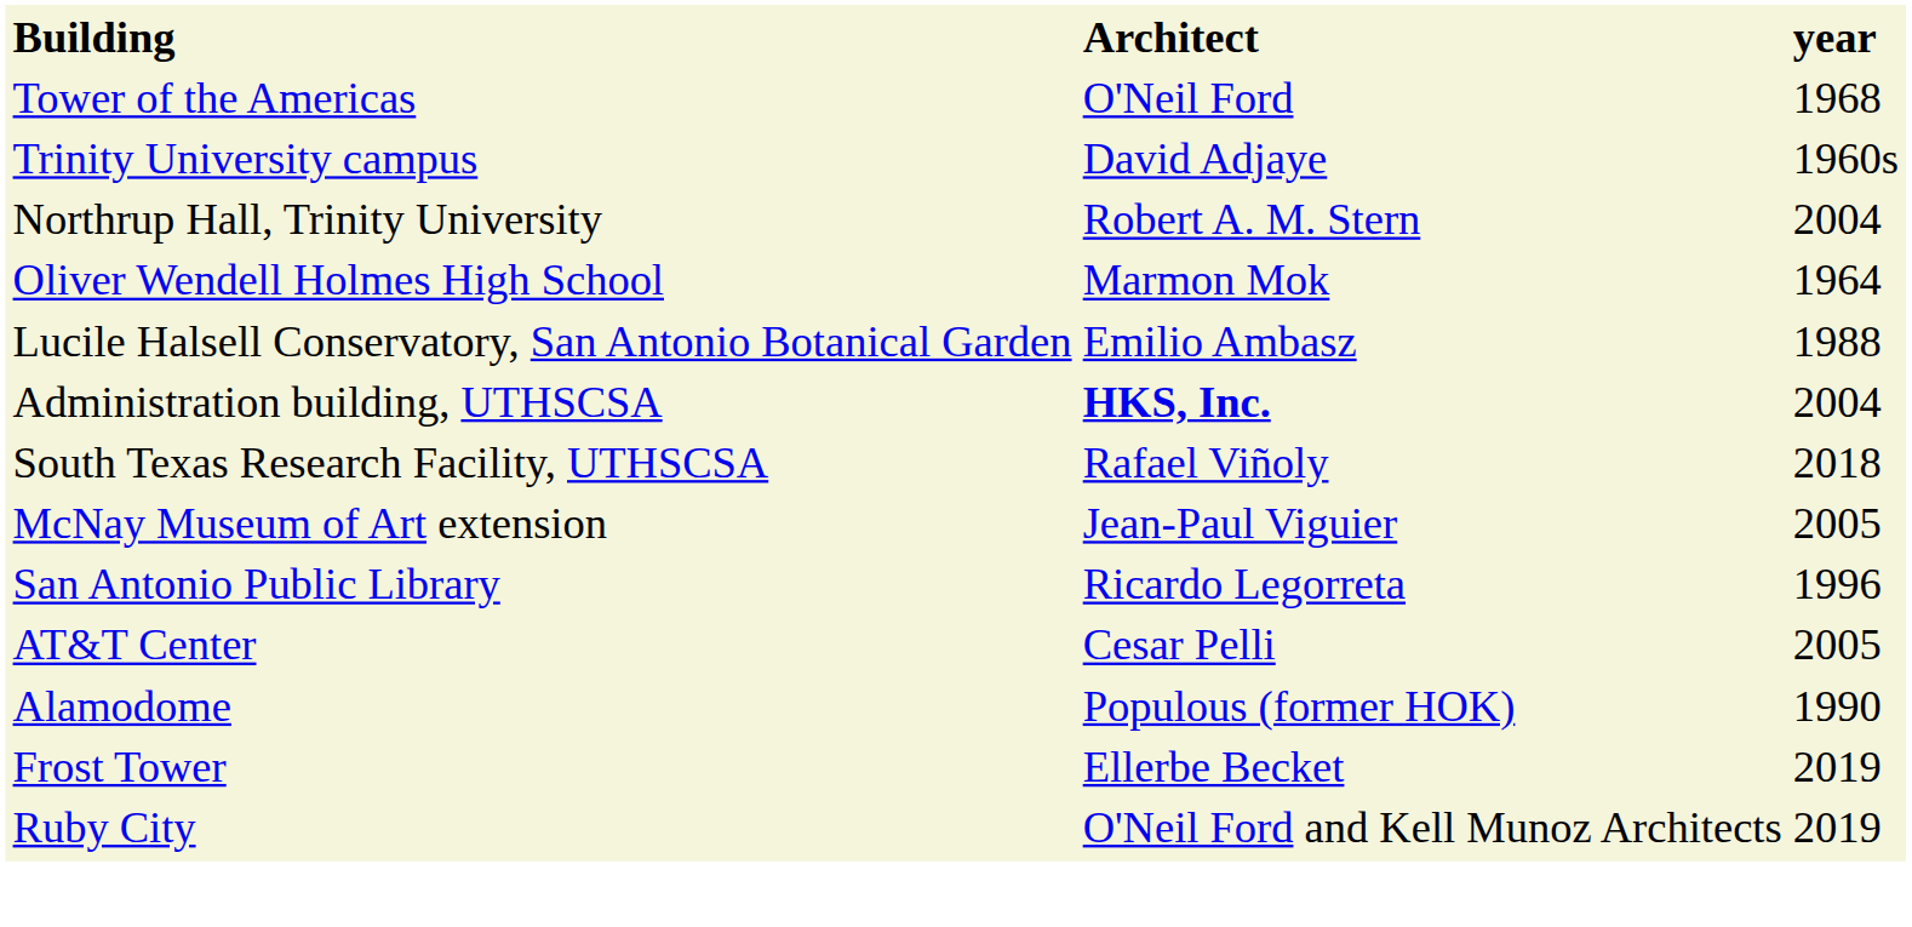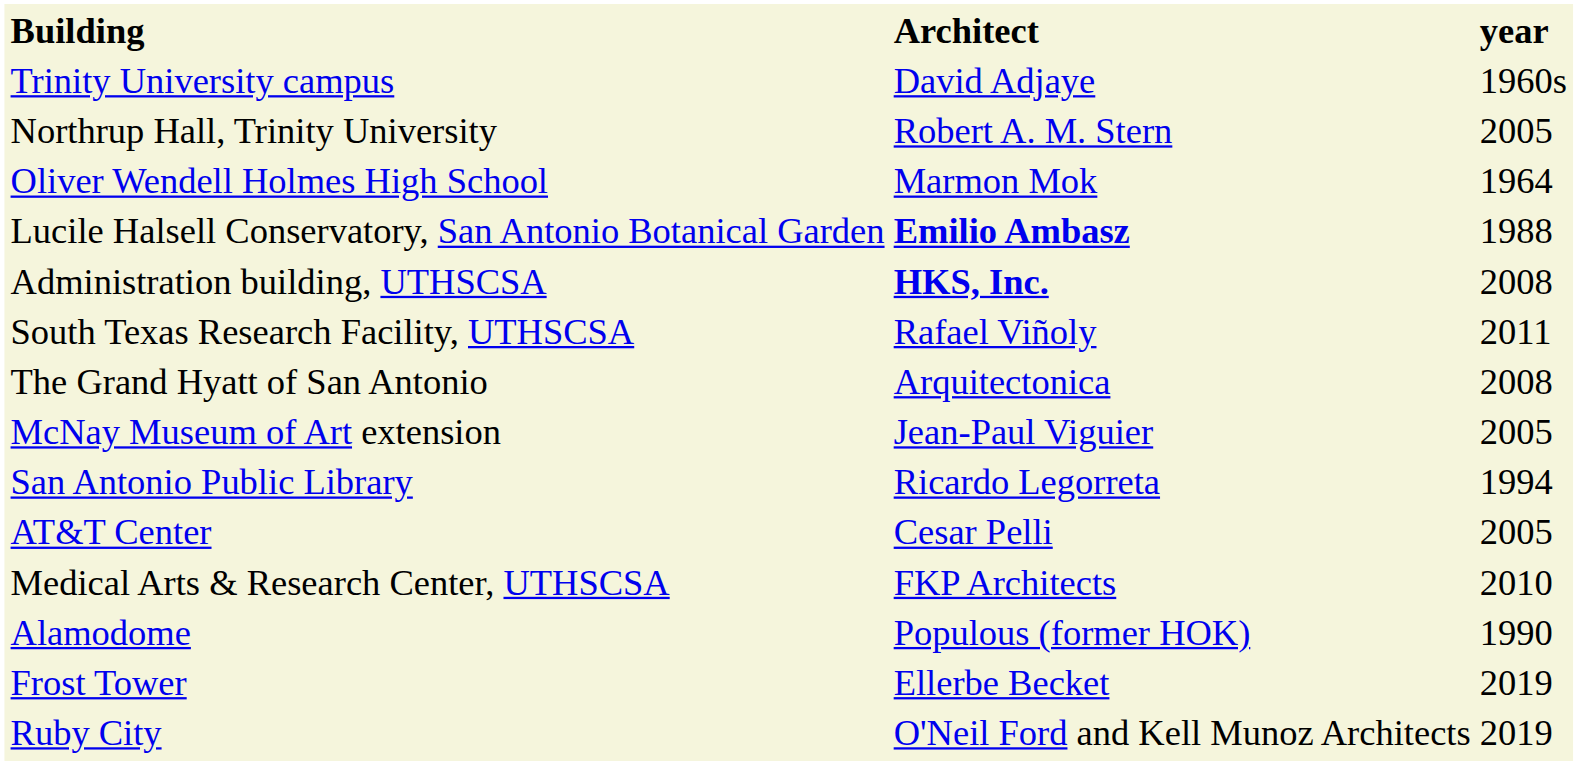- row: Tower of the Americas | O'Neil Ford | 1968
Northrup Hall, Trinity University | year: 2004 -> 2005
Lucile Halsell Conservatory, San Antonio Botanical Garden | Architect: normal -> bold
Administration building, UTHSCSA | year: 2004 -> 2008
South Texas Research Facility, UTHSCSA | year: 2018 -> 2011
+ row: The Grand Hyatt of San Antonio | Arquitectonica | 2008
San Antonio Public Library | year: 1996 -> 1994
+ row: Medical Arts & Research Center, UTHSCSA | FKP Architects | 2010
